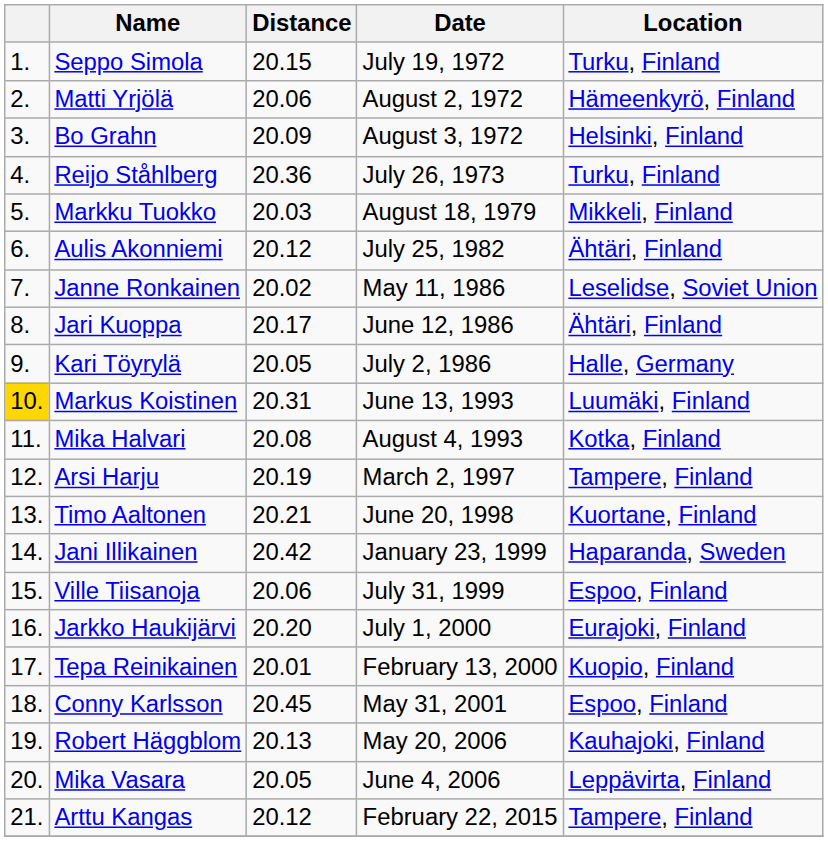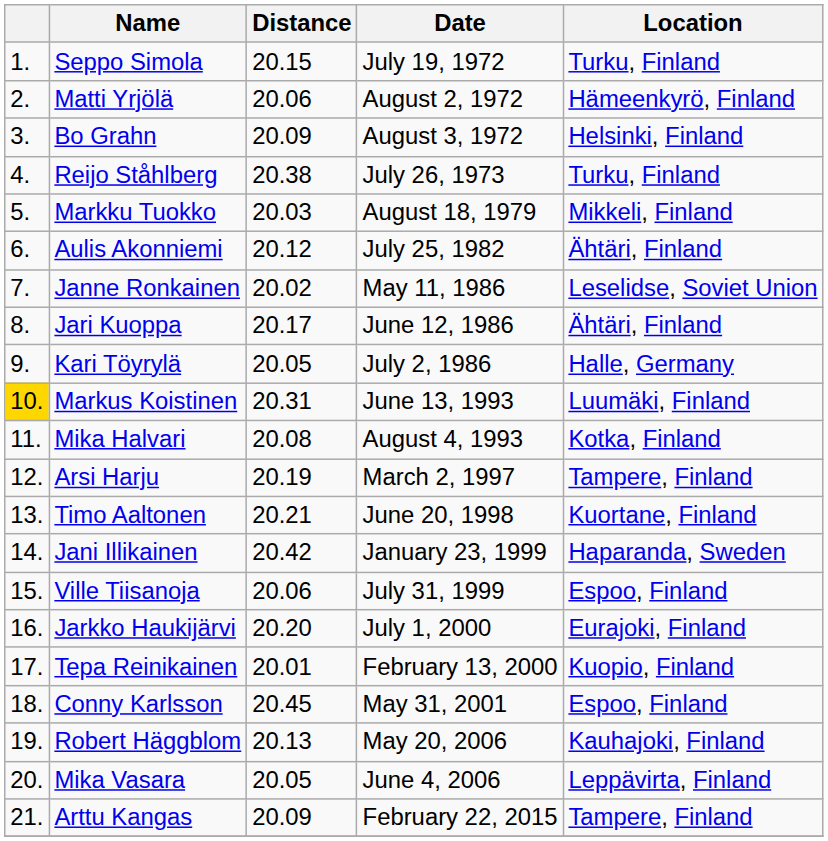Reijo Ståhlberg | Distance: 20.36 -> 20.38
Arttu Kangas | Distance: 20.12 -> 20.09
